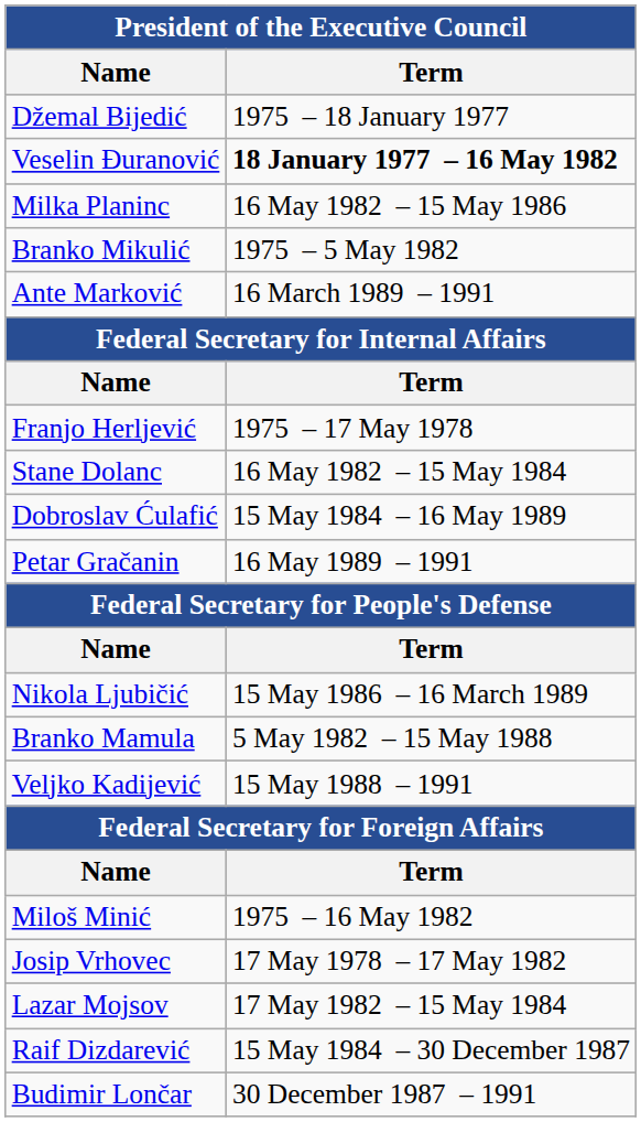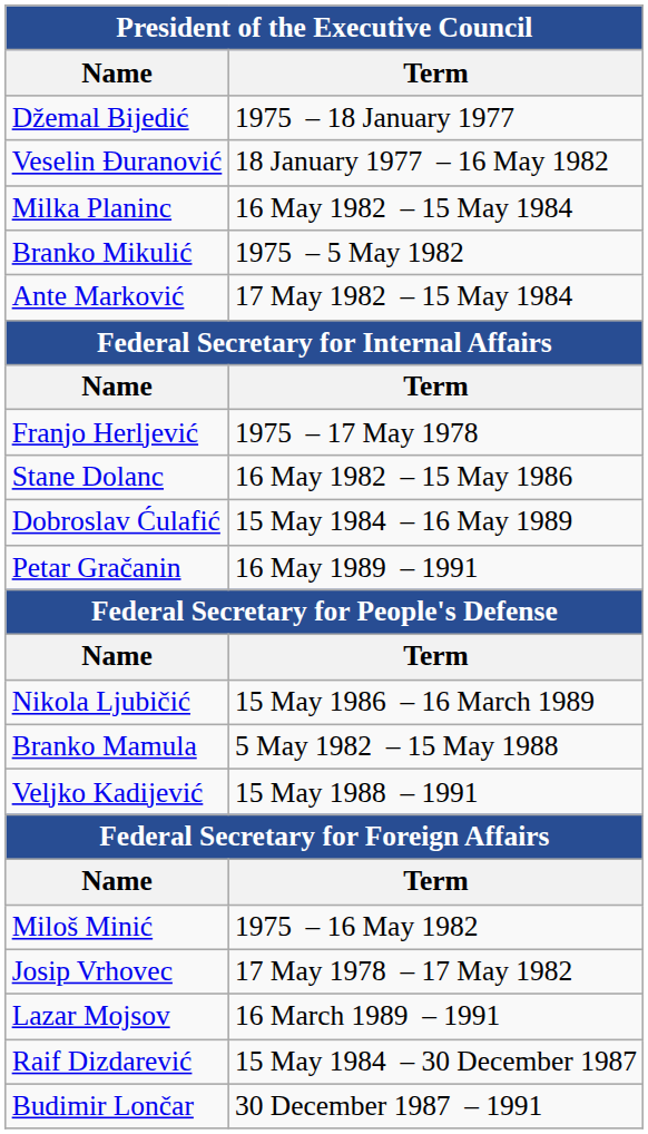Veselin Đuranović | Term: bold -> normal
Milka Planinc | Term: 16 May 1982 – 15 May 1986 -> 16 May 1982 – 15 May 1984
Ante Marković | Term: 16 March 1989 – 1991 -> 17 May 1982 – 15 May 1984
Stane Dolanc | Term: 16 May 1982 – 15 May 1984 -> 16 May 1982 – 15 May 1986
Lazar Mojsov | Term: 17 May 1982 – 15 May 1984 -> 16 March 1989 – 1991
